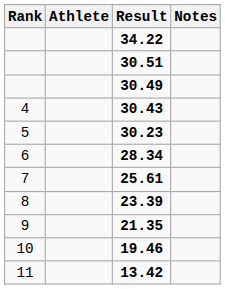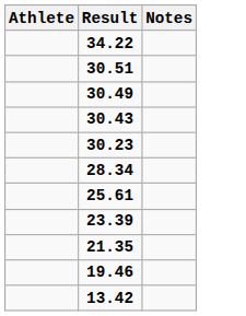- column: Rank | 4 | 5 | 6 | 7 | 8 | 9 | 10 | 11
